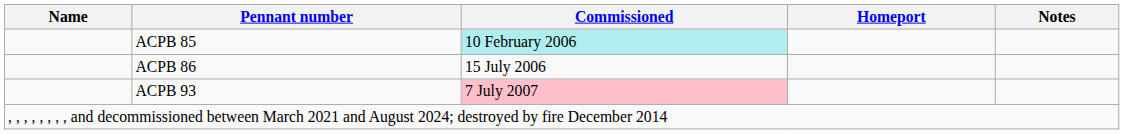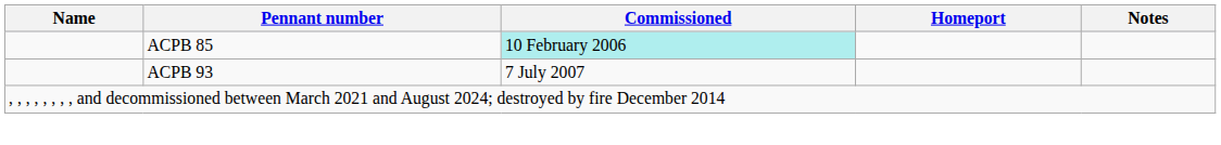- row: ACPB 86 | 15 July 2006
ACPB 93 | Commissioned: pink background -> no background
